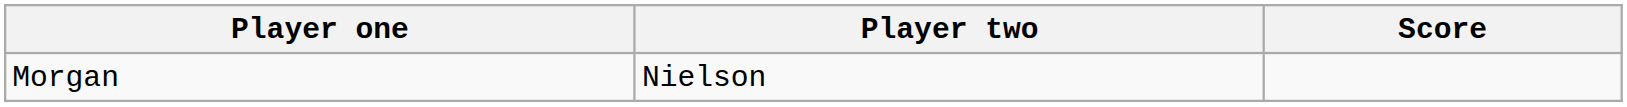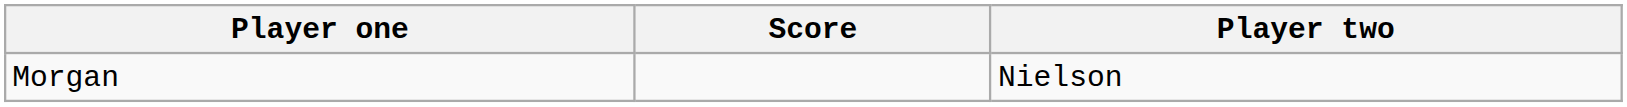columns swapped: Player two <-> Score
